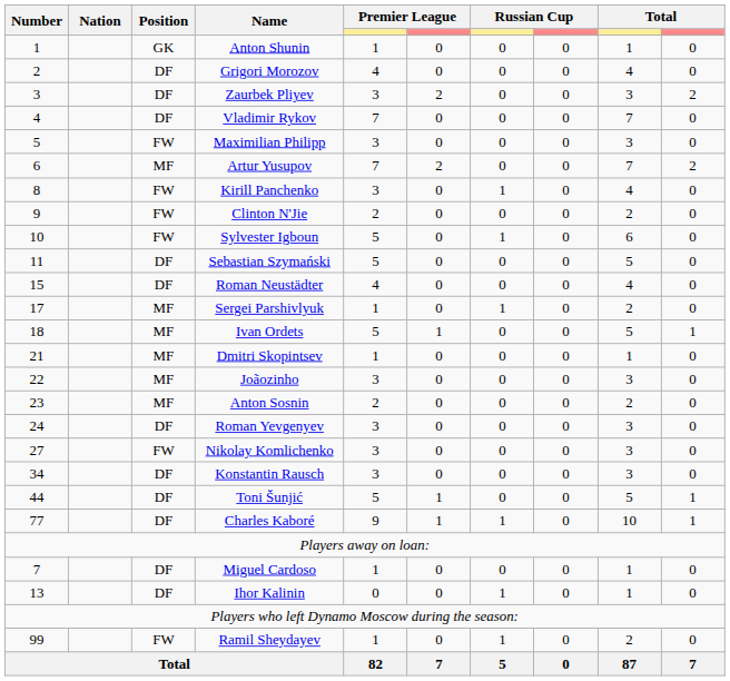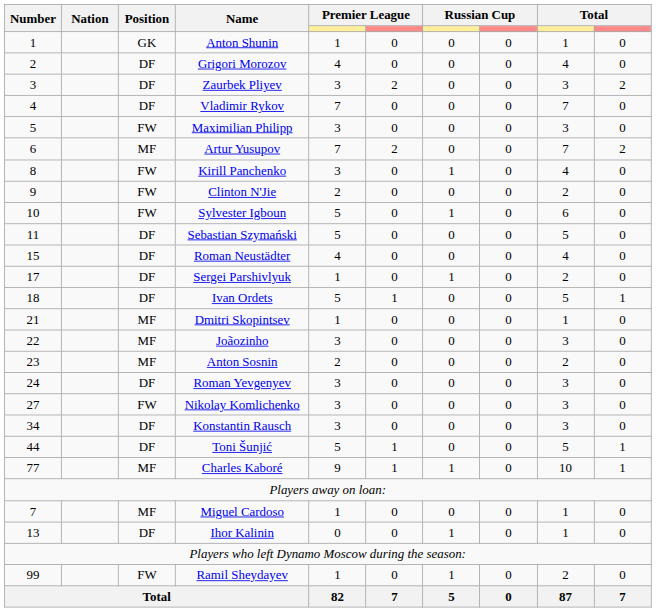Sergei Parshivlyuk | Position: MF -> DF
Ivan Ordets | Position: MF -> DF
Charles Kaboré | Position: DF -> MF
Miguel Cardoso | Position: DF -> MF
